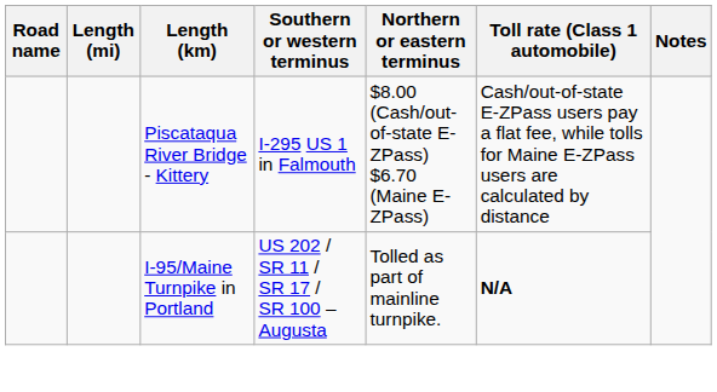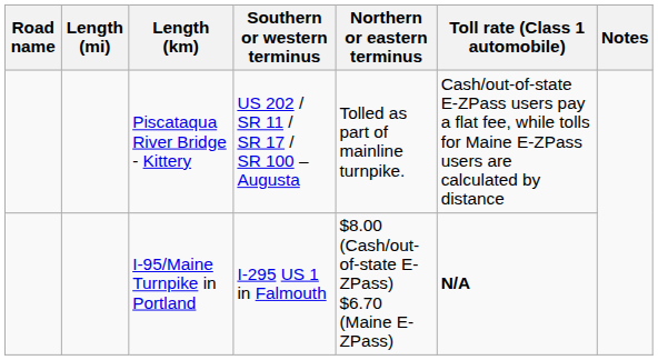Piscataqua River Bridge - Kittery | Southern or western terminus: I-295 US 1 in Falmouth -> US 202 / SR 11 / SR 17 / SR 100 – Augusta
Piscataqua River Bridge - Kittery | Northern or eastern terminus: $8.00 (Cash/out-of-state E-ZPass) $6.70 (Maine E-ZPass) -> Tolled as part of mainline turnpike.
I-95/Maine Turnpike in Portland | Southern or western terminus: US 202 / SR 11 / SR 17 / SR 100 – Augusta -> I-295 US 1 in Falmouth
I-95/Maine Turnpike in Portland | Northern or eastern terminus: Tolled as part of mainline turnpike. -> $8.00 (Cash/out-of-state E-ZPass) $6.70 (Maine E-ZPass)
